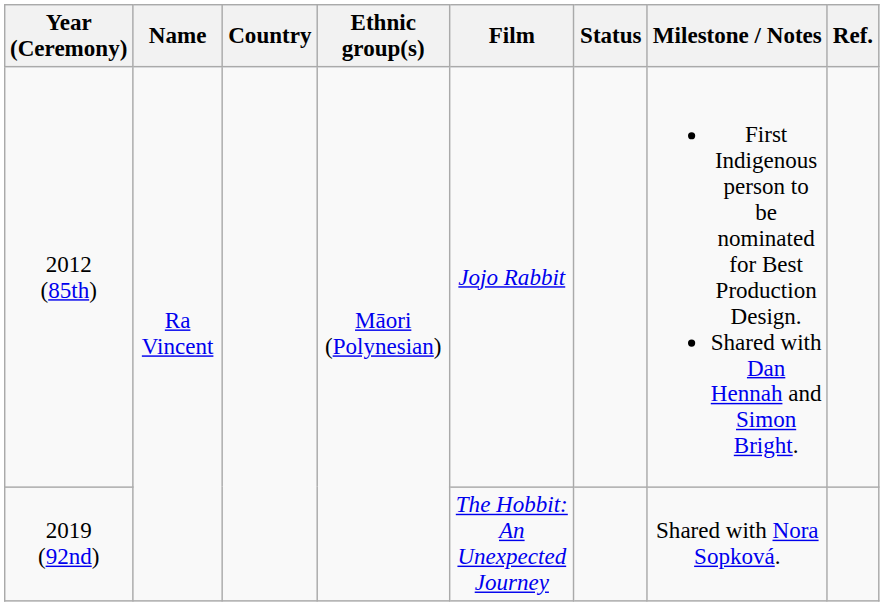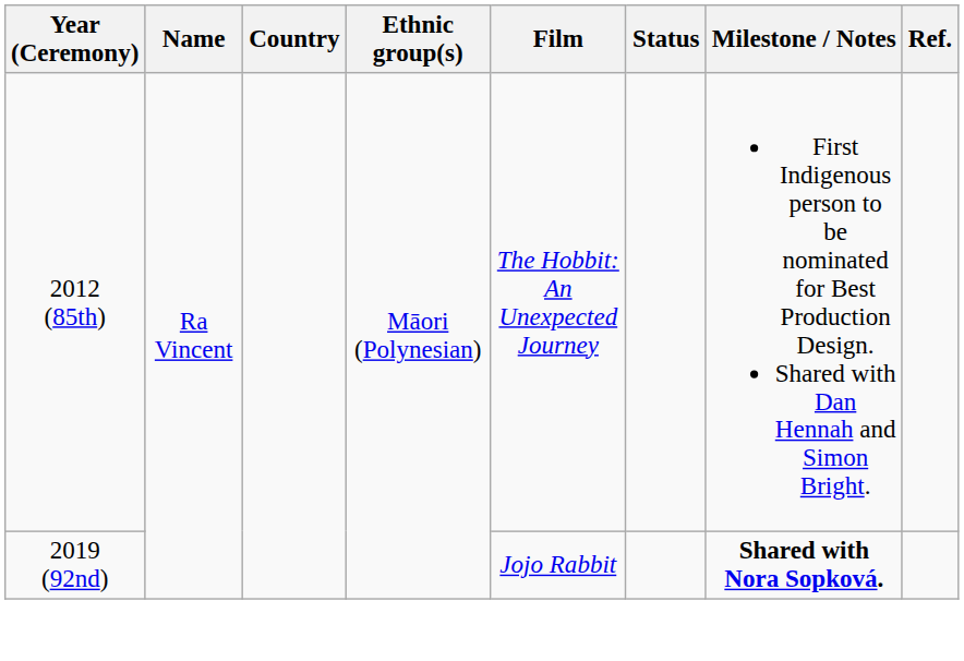2012 (85th) | Film: Jojo Rabbit -> The Hobbit: An Unexpected Journey
2019 (92nd) | Film: The Hobbit: An Unexpected Journey -> Jojo Rabbit
2019 (92nd) | Milestone / Notes: normal -> bold
